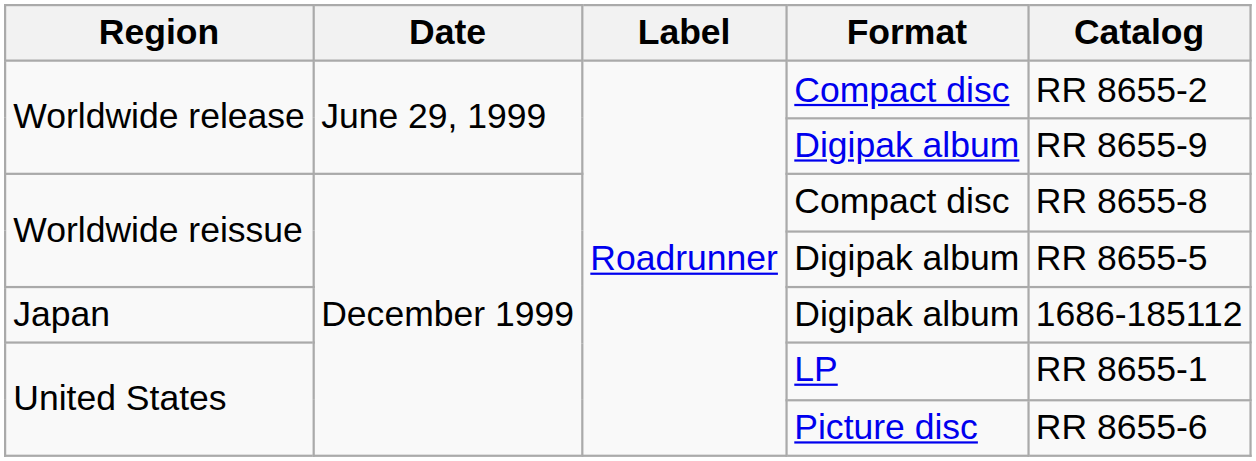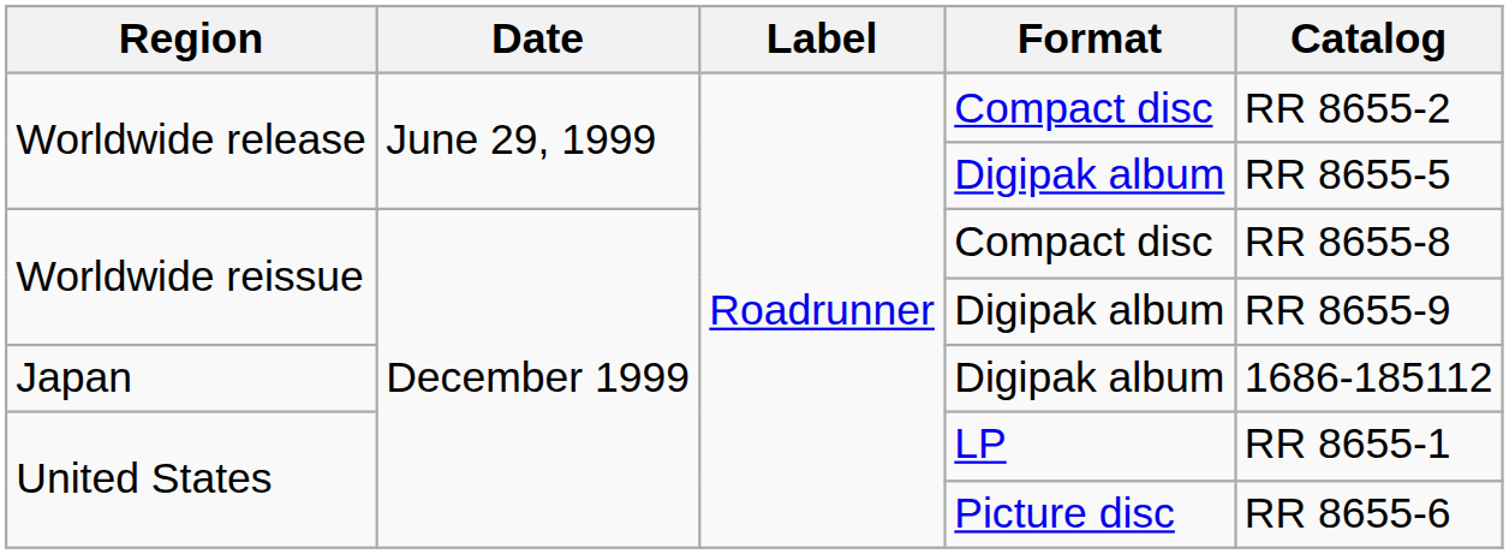Worldwide release / Digipak album | Catalog: RR 8655-9 -> RR 8655-5
Worldwide reissue / Digipak album | Catalog: RR 8655-5 -> RR 8655-9
